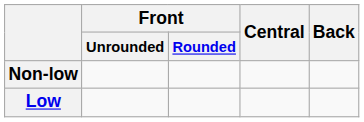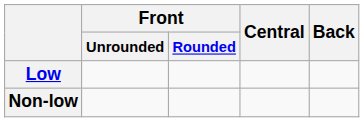rows swapped: Non-low <-> Low
